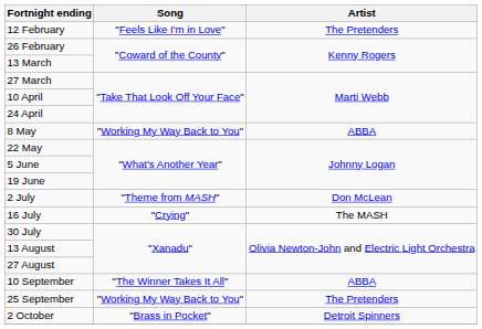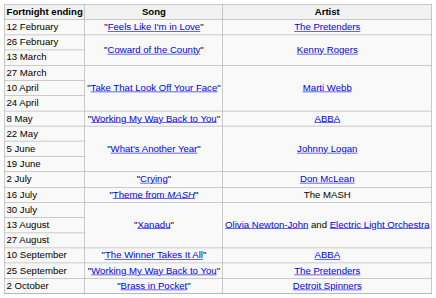2 July | Song: "Theme from MASH" -> "Crying"
16 July | Song: "Crying" -> "Theme from MASH"
